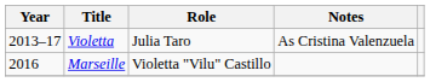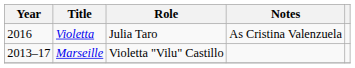Violetta | Year: 2013–17 -> 2016
Marseille | Year: 2016 -> 2013–17
